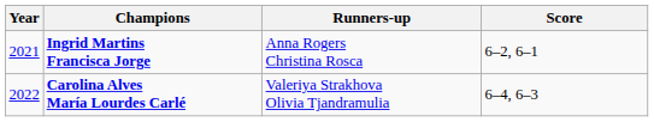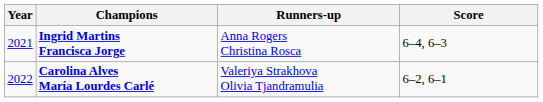Ingrid Martins Francisca Jorge | Score: 6–2, 6–1 -> 6–4, 6–3
Carolina Alves María Lourdes Carlé | Score: 6–4, 6–3 -> 6–2, 6–1
